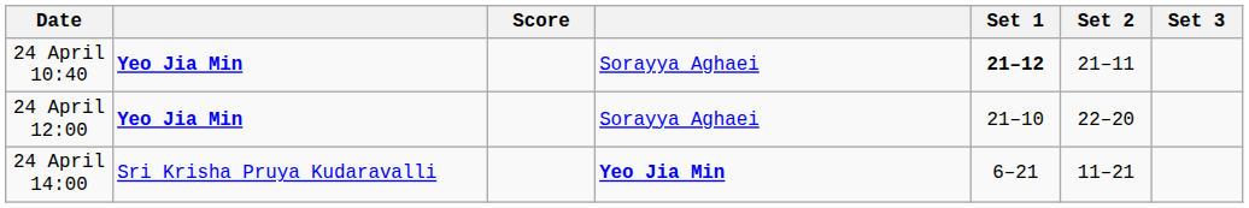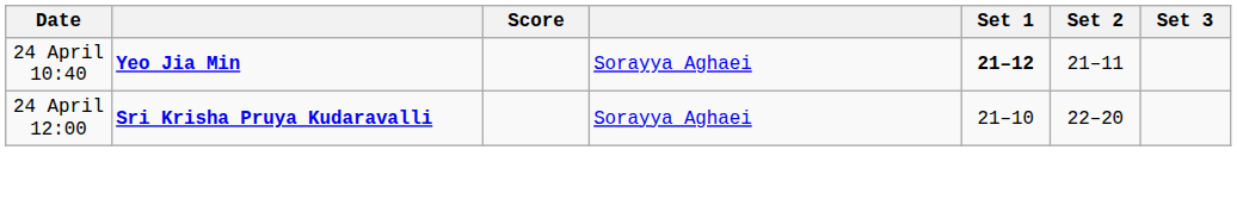24 April 12:00 | column 2: Yeo Jia Min -> Sri Krisha Pruya Kudaravalli
- row: 24 April 14:00 | Sri Krisha Pruya Kudaravalli | Yeo Jia Min | 6–21 | 11–21
